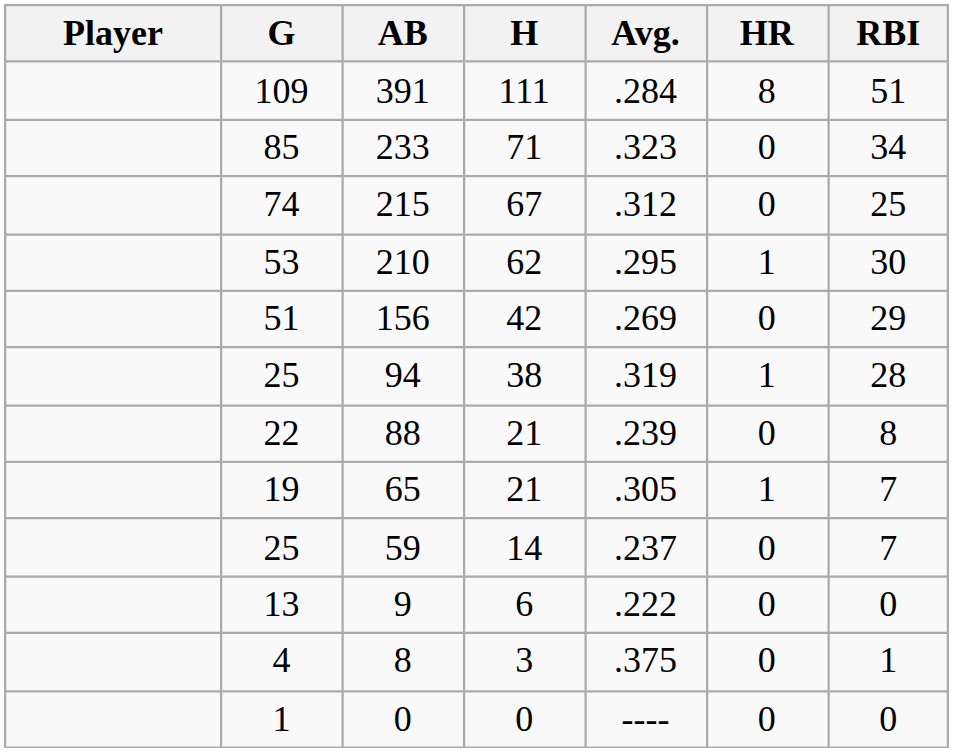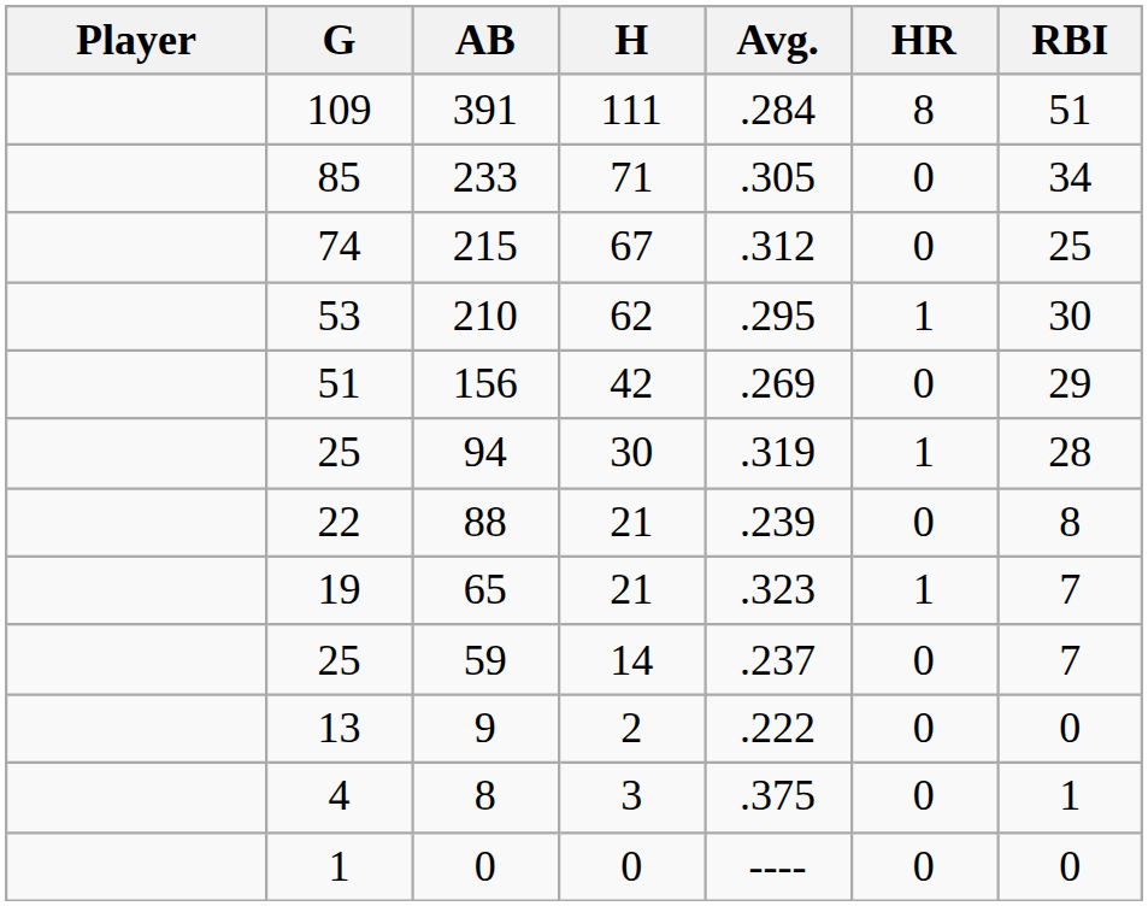233 | Avg.: .323 -> .305
94 | H: 38 -> 30
65 | Avg.: .305 -> .323
9 | H: 6 -> 2
